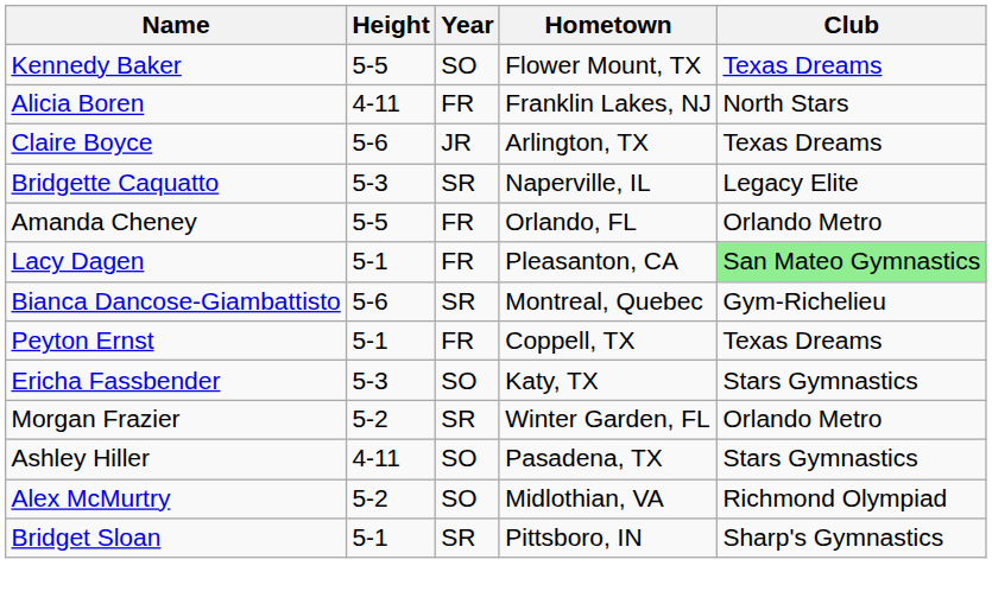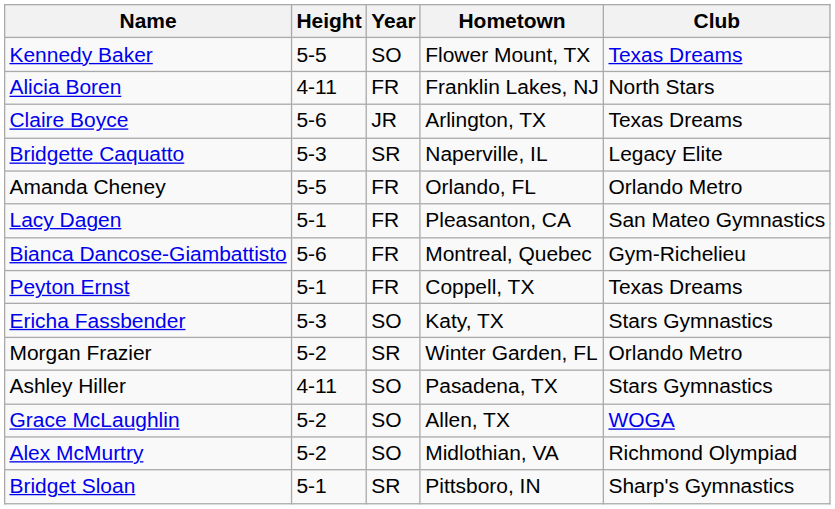Lacy Dagen | Club: lightgreen background -> no background
Bianca Dancose-Giambattisto | Year: SR -> FR
+ row: Grace McLaughlin | 5-2 | SO | Allen, TX | WOGA
